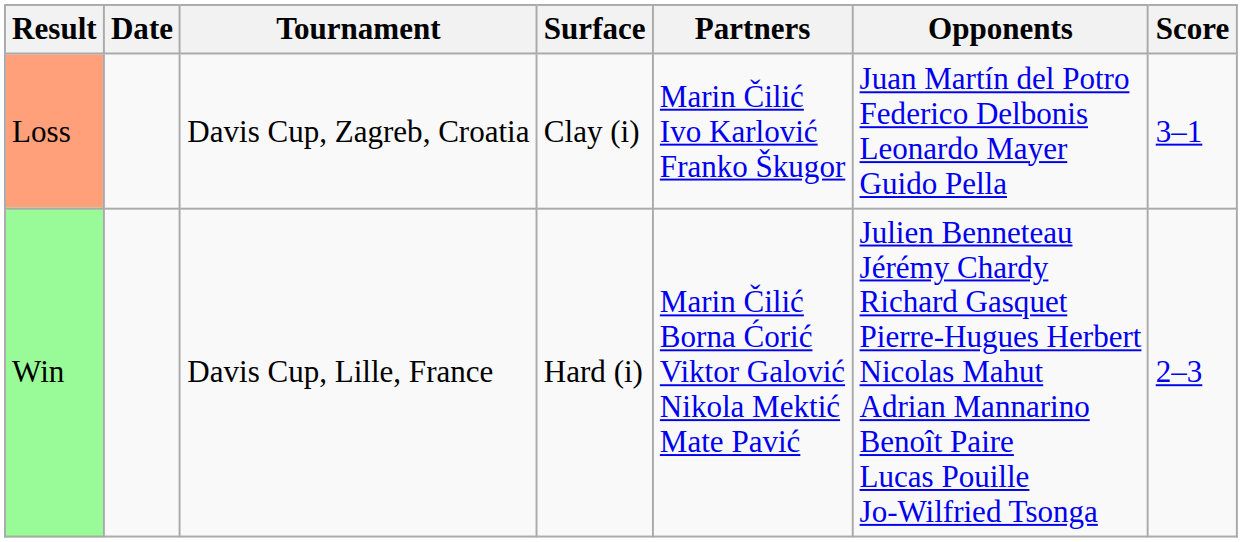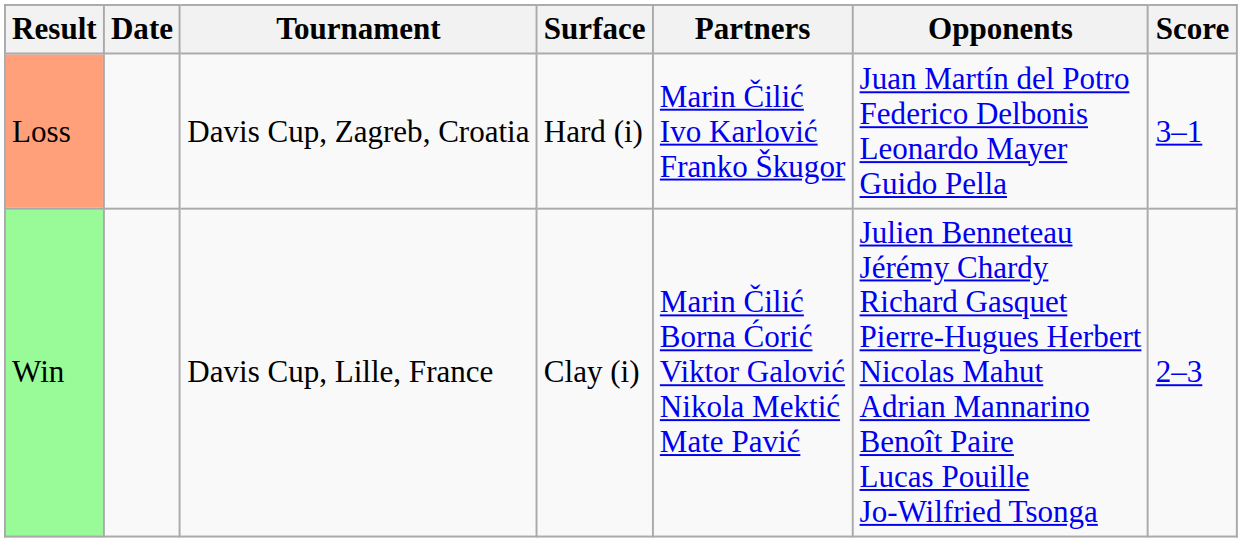Loss | Surface: Clay (i) -> Hard (i)
Win | Surface: Hard (i) -> Clay (i)
